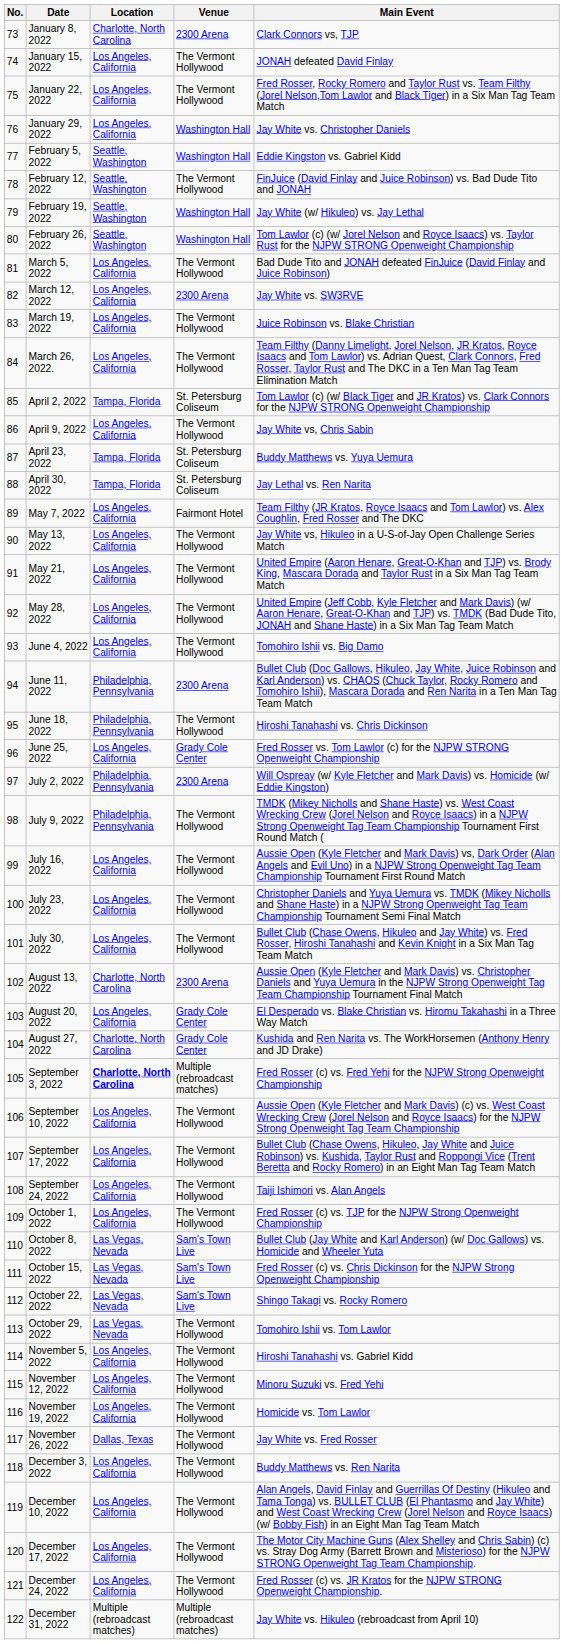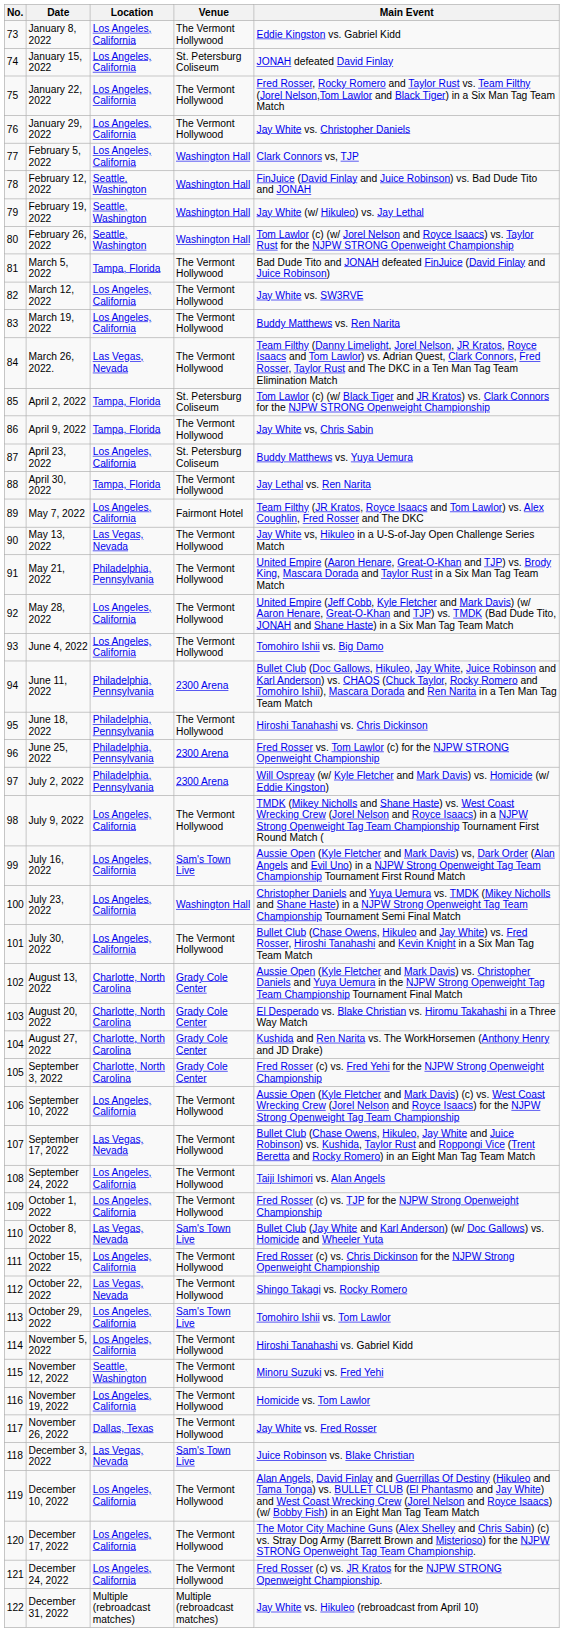January 8, 2022 | Location: Charlotte, North Carolina -> Los Angeles, California
January 8, 2022 | Venue: 2300 Arena -> The Vermont Hollywood
January 8, 2022 | Main Event: Clark Connors vs, TJP -> Eddie Kingston vs. Gabriel Kidd
January 15, 2022 | Venue: The Vermont Hollywood -> St. Petersburg Coliseum
January 29, 2022 | Venue: Washington Hall -> The Vermont Hollywood
February 5, 2022 | Location: Seattle, Washington -> Los Angeles, California
February 5, 2022 | Main Event: Eddie Kingston vs. Gabriel Kidd -> Clark Connors vs, TJP
February 12, 2022 | Venue: The Vermont Hollywood -> Washington Hall
March 5, 2022 | Location: Los Angeles, California -> Tampa, Florida
March 12, 2022 | Venue: 2300 Arena -> The Vermont Hollywood
March 19, 2022 | Main Event: Juice Robinson vs. Blake Christian -> Buddy Matthews vs. Ren Narita
March 26, 2022. | Location: Los Angeles, California -> Las Vegas, Nevada
April 9, 2022 | Location: Los Angeles, California -> Tampa, Florida
April 23, 2022 | Location: Tampa, Florida -> Los Angeles, California
April 30, 2022 | Venue: St. Petersburg Coliseum -> The Vermont Hollywood
May 13, 2022 | Location: Los Angeles, California -> Las Vegas, Nevada
May 21, 2022 | Location: Los Angeles, California -> Philadelphia, Pennsylvania
June 25, 2022 | Location: Los Angeles, California -> Philadelphia, Pennsylvania
June 25, 2022 | Venue: Grady Cole Center -> 2300 Arena
July 9, 2022 | Location: Philadelphia, Pennsylvania -> Los Angeles, California
July 16, 2022 | Venue: The Vermont Hollywood -> Sam's Town Live
July 23, 2022 | Venue: The Vermont Hollywood -> Washington Hall
August 13, 2022 | Venue: 2300 Arena -> Grady Cole Center
August 20, 2022 | Location: Los Angeles, California -> Charlotte, North Carolina
September 3, 2022 | Location: bold -> normal
September 3, 2022 | Venue: Multiple (rebroadcast matches) -> Grady Cole Center
September 17, 2022 | Location: Los Angeles, California -> Las Vegas, Nevada
October 15, 2022 | Location: Las Vegas, Nevada -> Los Angeles, California
October 15, 2022 | Venue: Sam's Town Live -> The Vermont Hollywood
October 22, 2022 | Venue: Sam's Town Live -> The Vermont Hollywood
October 29, 2022 | Location: Las Vegas, Nevada -> Los Angeles, California
October 29, 2022 | Venue: The Vermont Hollywood -> Sam's Town Live
November 12, 2022 | Location: Los Angeles, California -> Seattle, Washington
December 3, 2022 | Location: Los Angeles, California -> Las Vegas, Nevada
December 3, 2022 | Venue: The Vermont Hollywood -> Sam's Town Live
December 3, 2022 | Main Event: Buddy Matthews vs. Ren Narita -> Juice Robinson vs. Blake Christian
